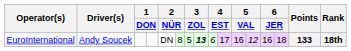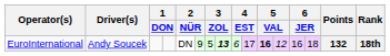EuroInternational | column 6: 8 -> 9
EuroInternational | column 11: normal -> bold
EuroInternational | Points: 133 -> 132
